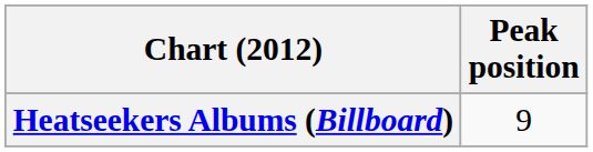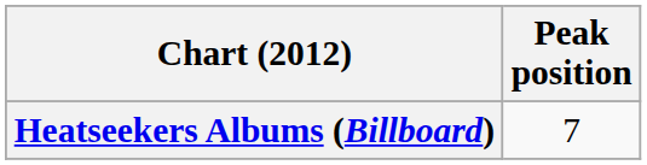Heatseekers Albums (Billboard) | Peak position: 9 -> 7
